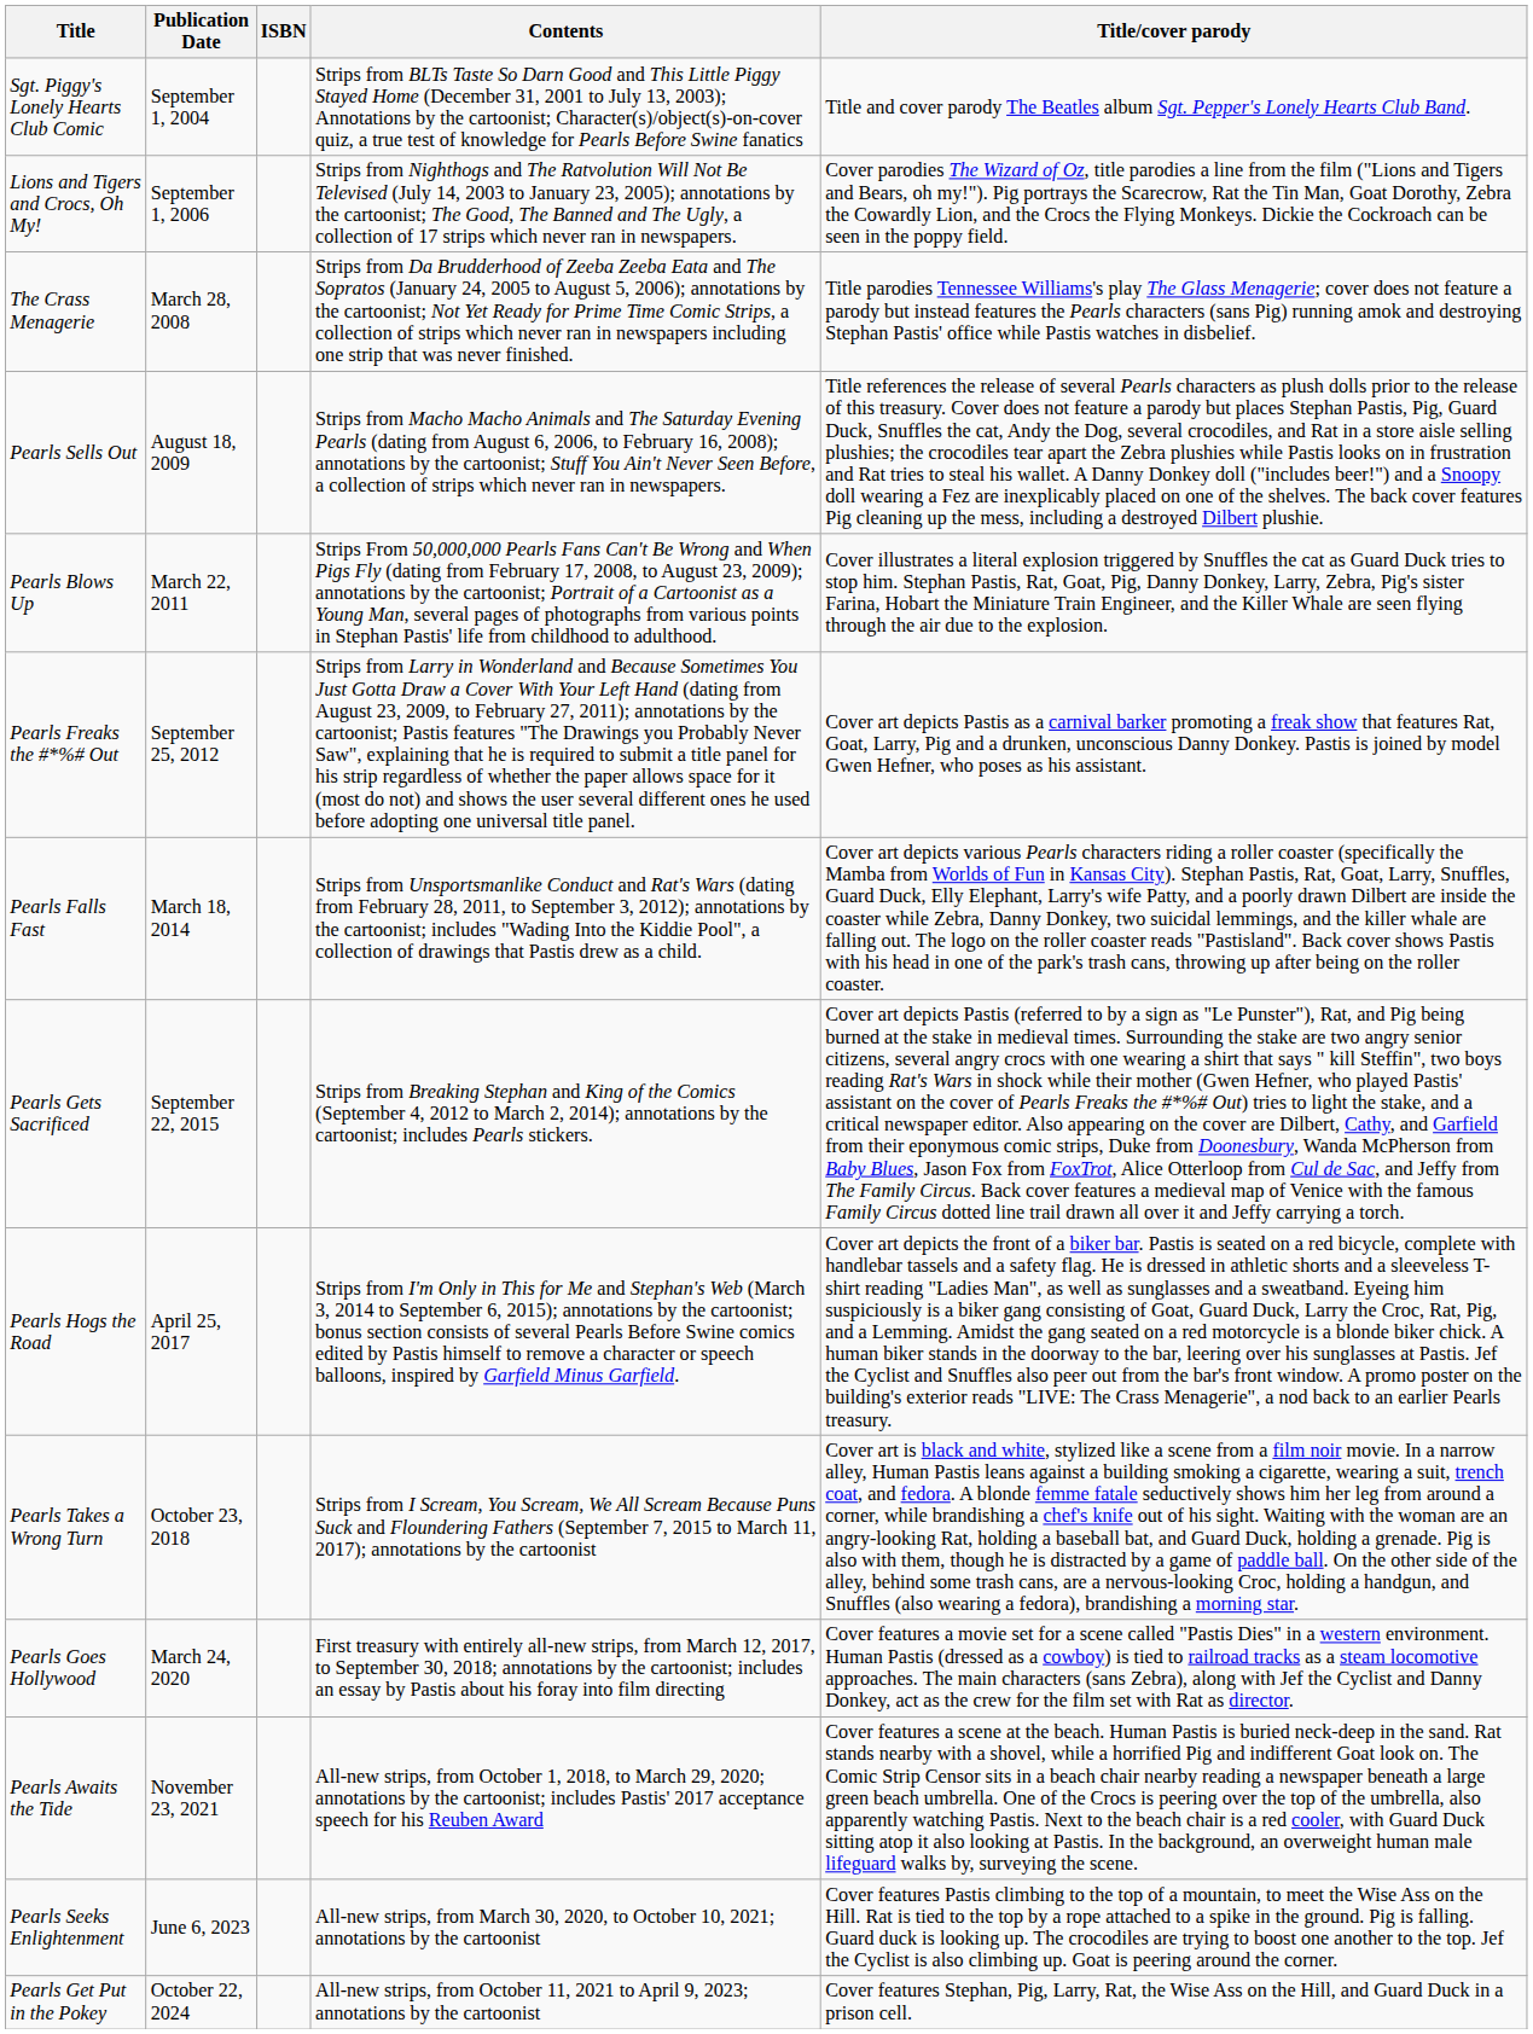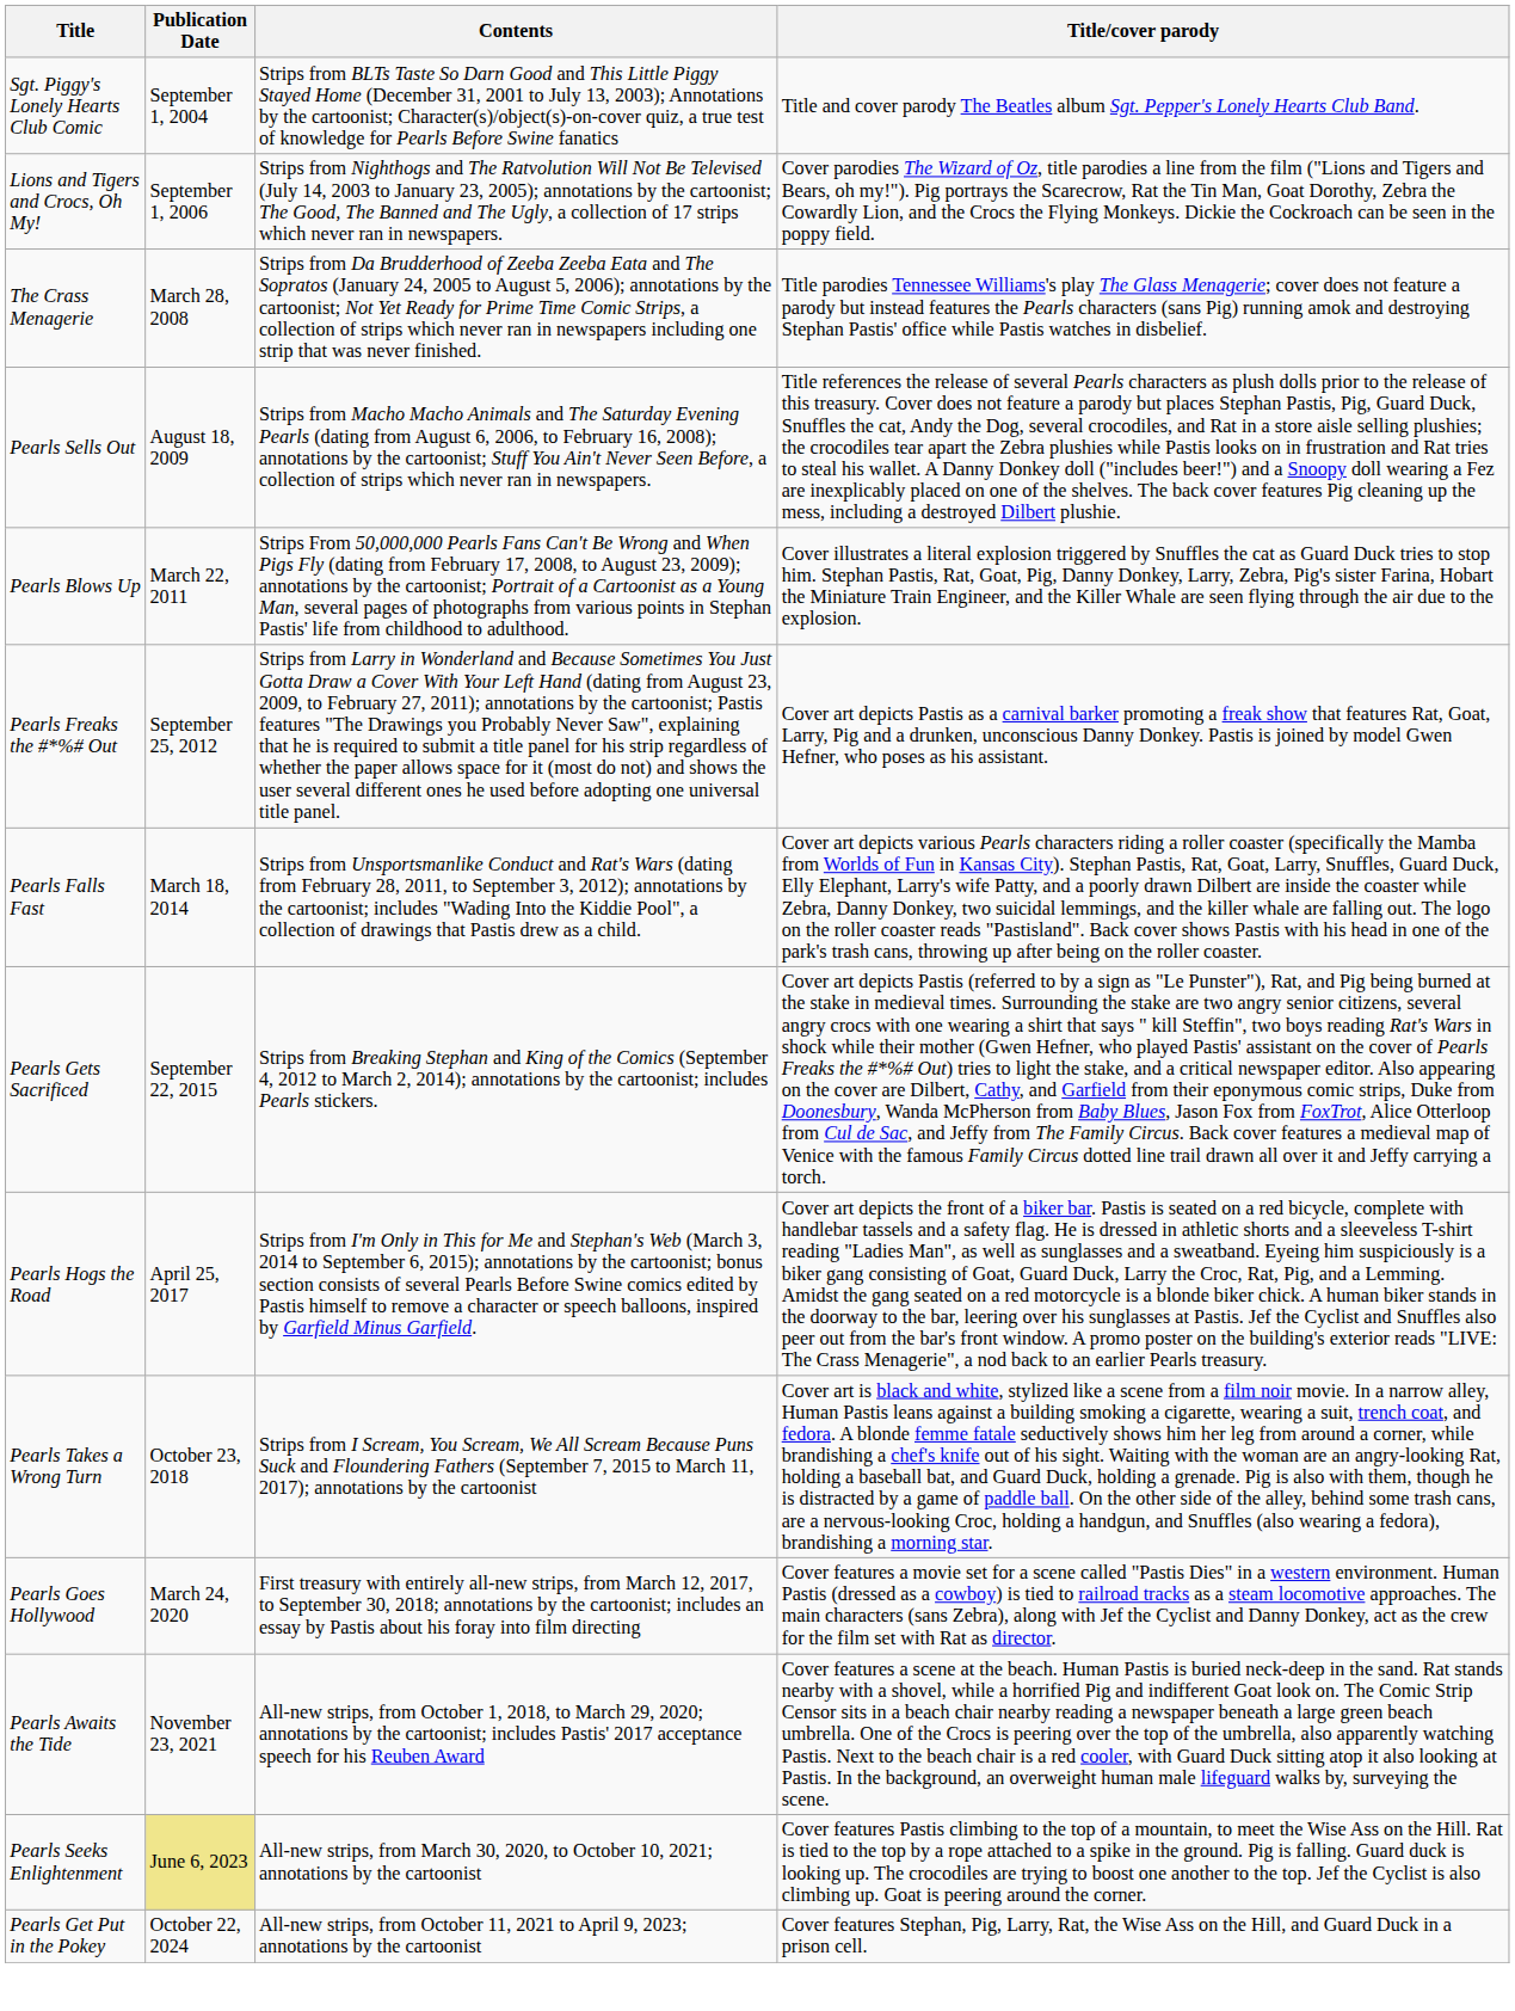- column: ISBN
Pearls Seeks Enlightenment | Publication Date: no background -> khaki background
